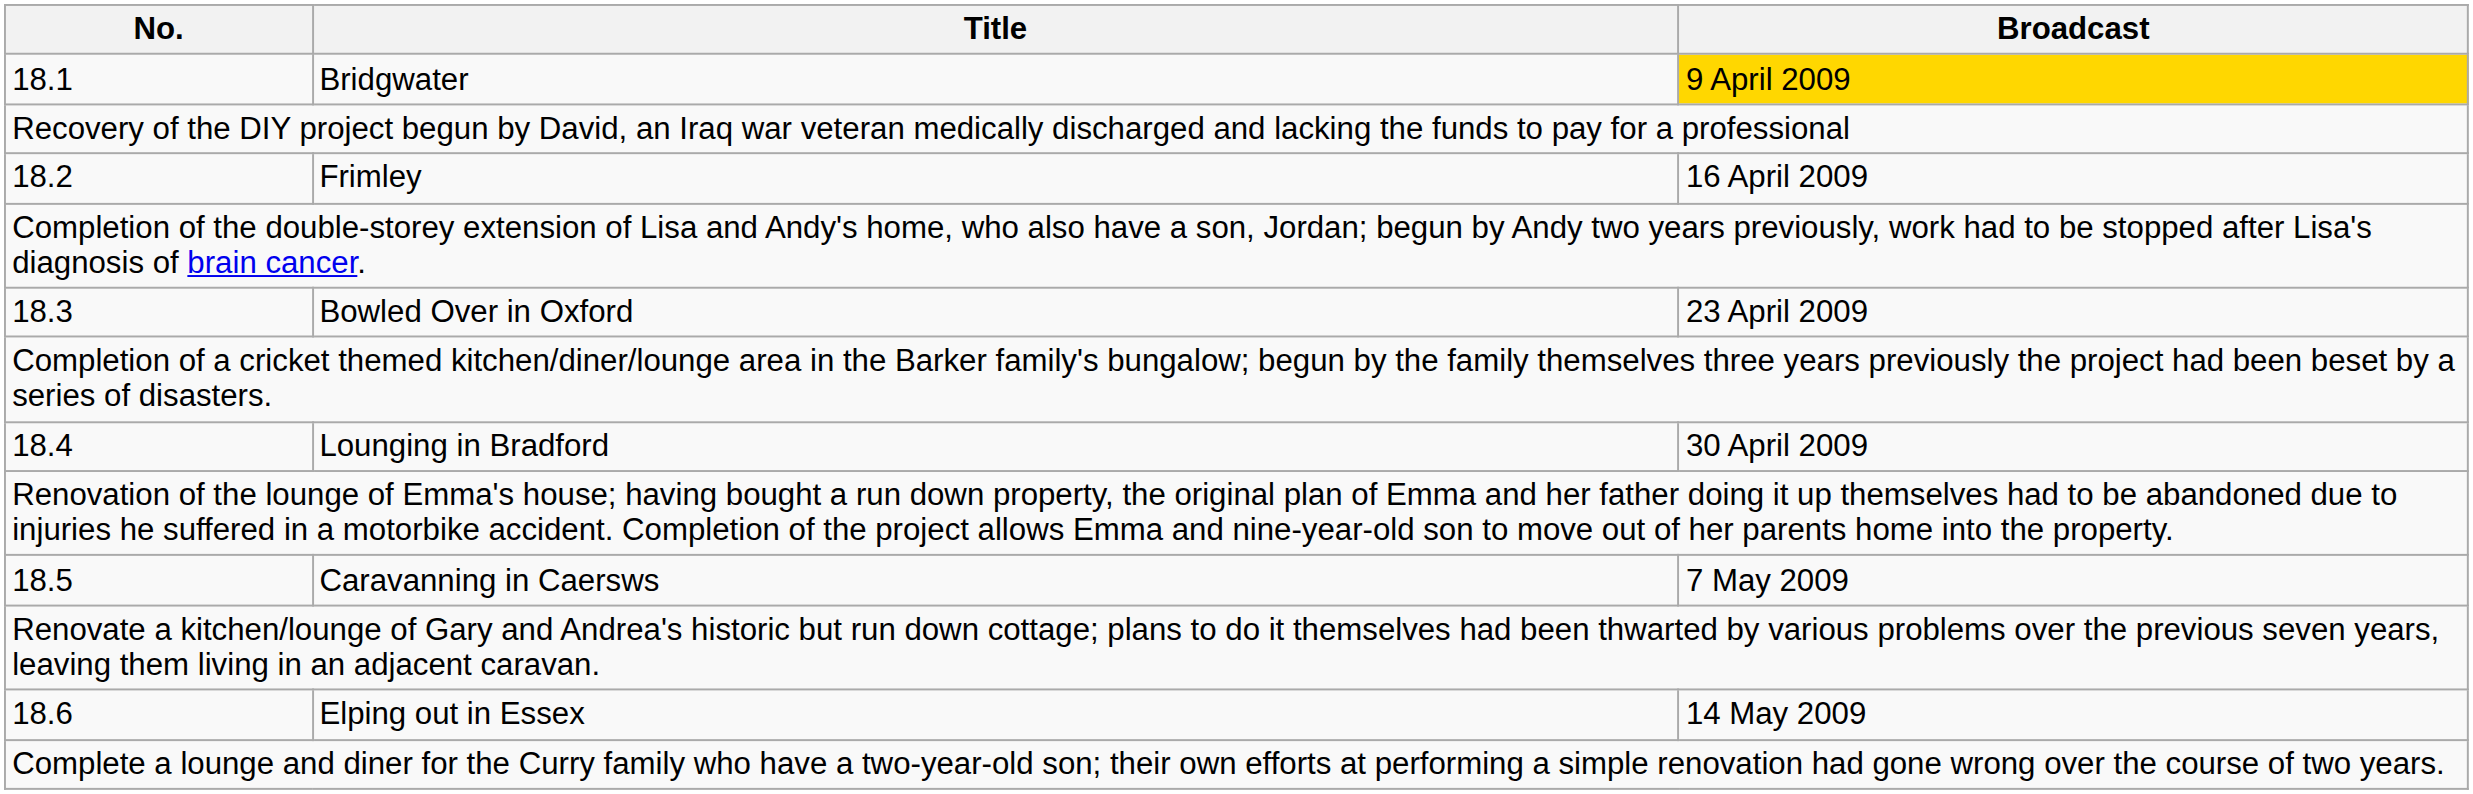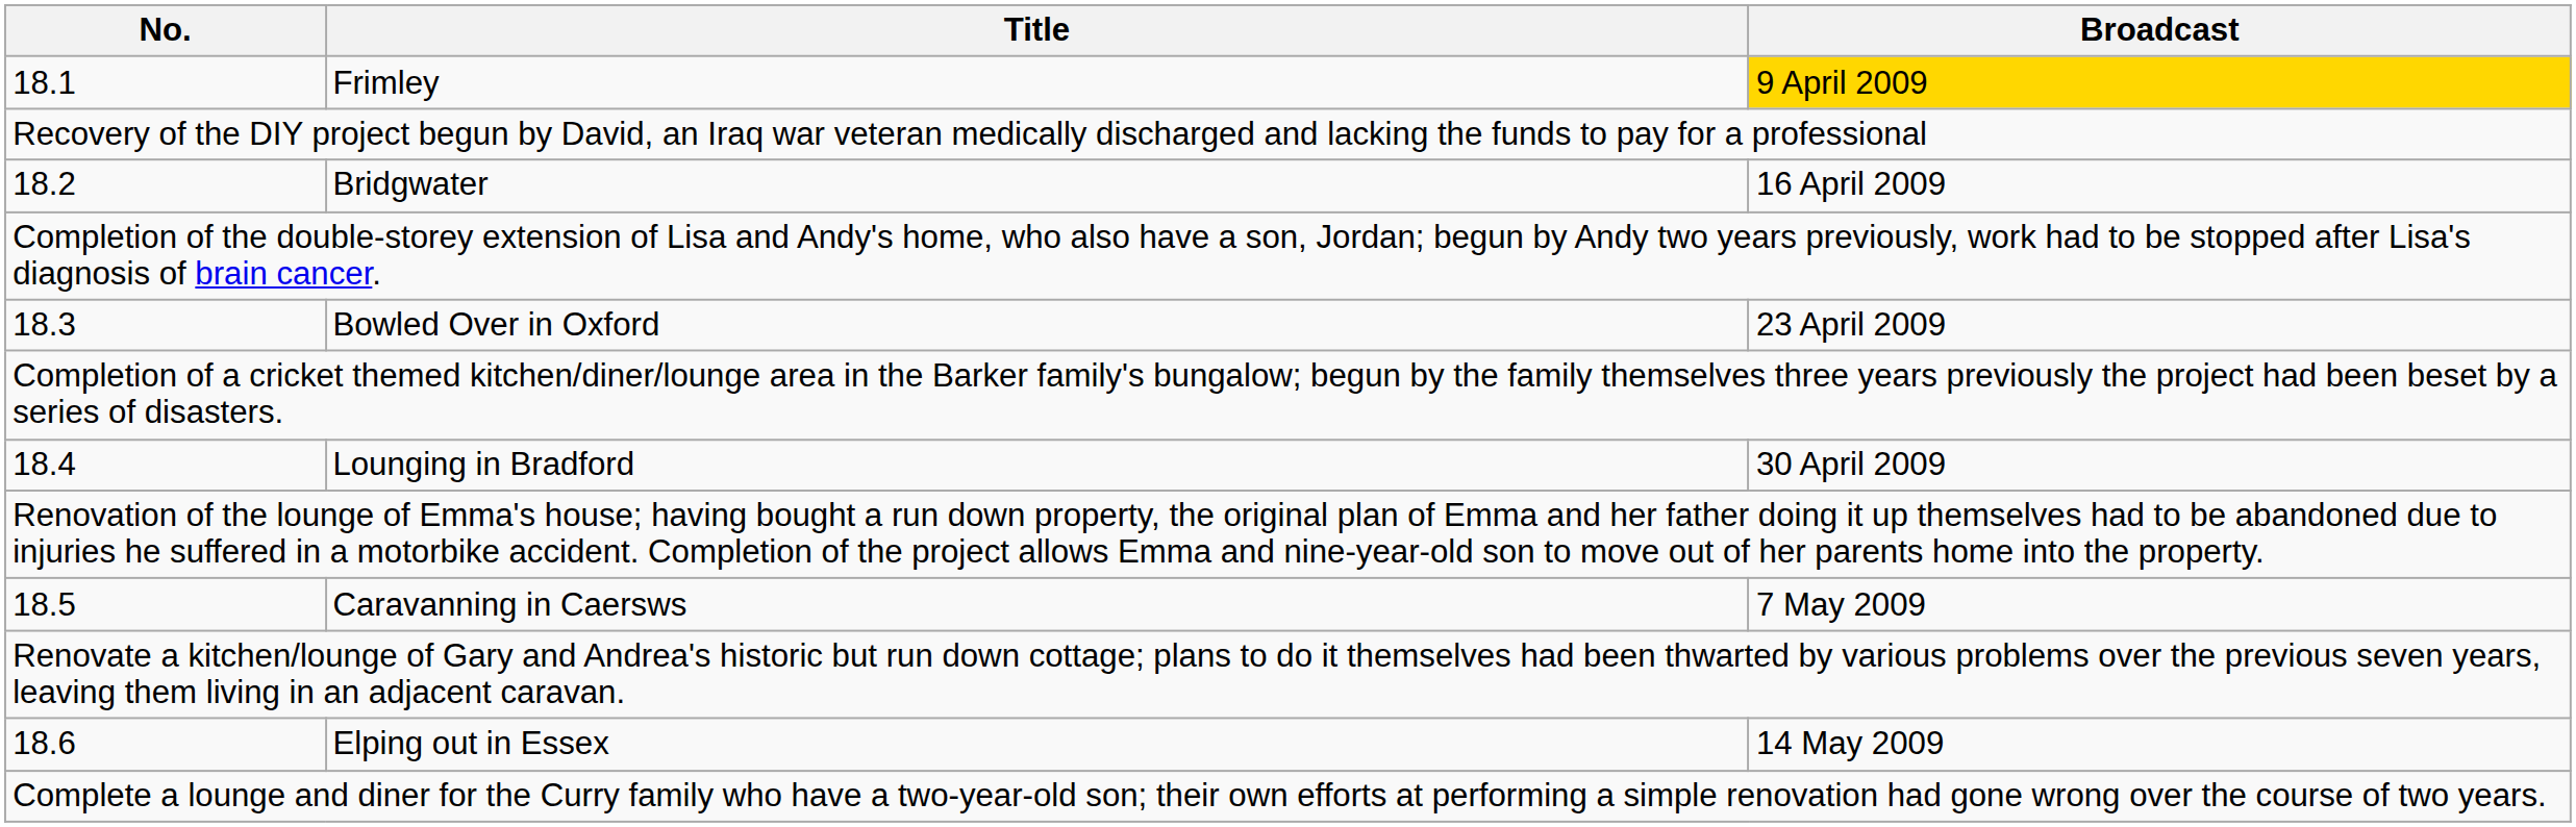18.1 | Title: Bridgwater -> Frimley
18.2 | Title: Frimley -> Bridgwater
